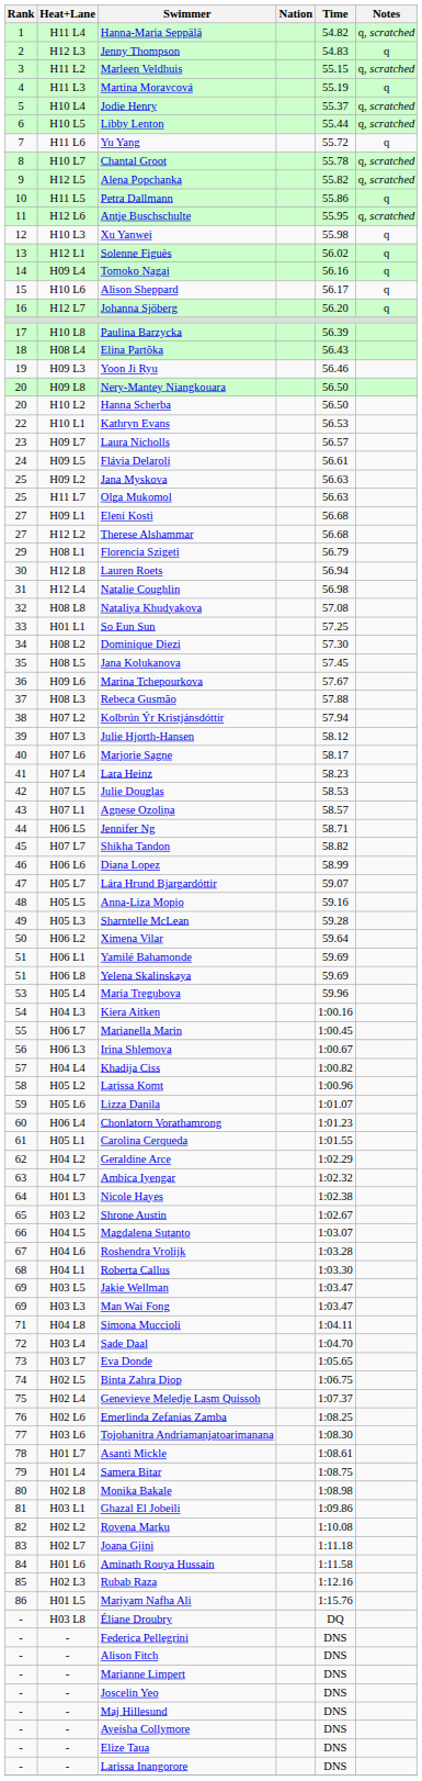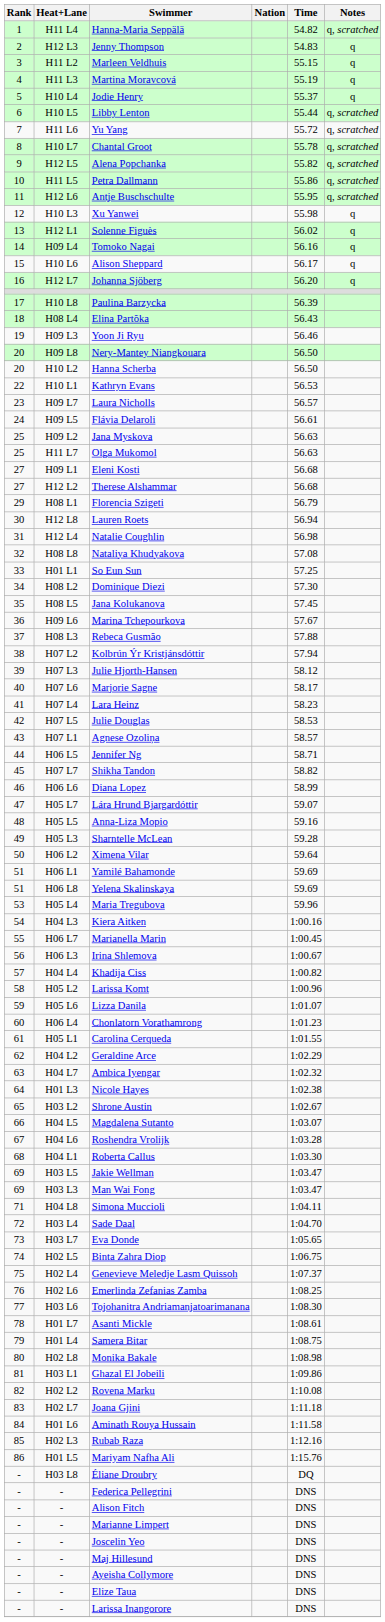Marleen Veldhuis | Notes: q, scratched -> q
Jodie Henry | Notes: q, scratched -> q
Yu Yang | Notes: q -> q, scratched
Petra Dallmann | Notes: q -> q, scratched
